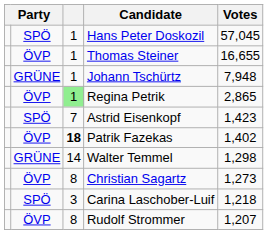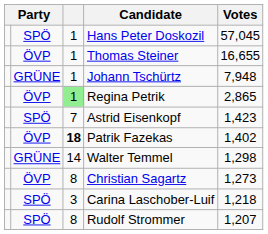Rudolf Strommer | column 2: ÖVP -> SPÖ
